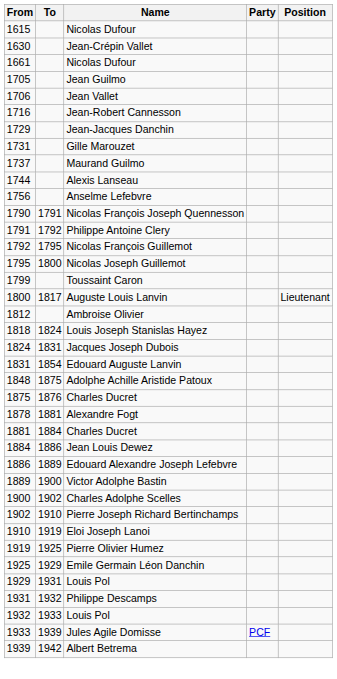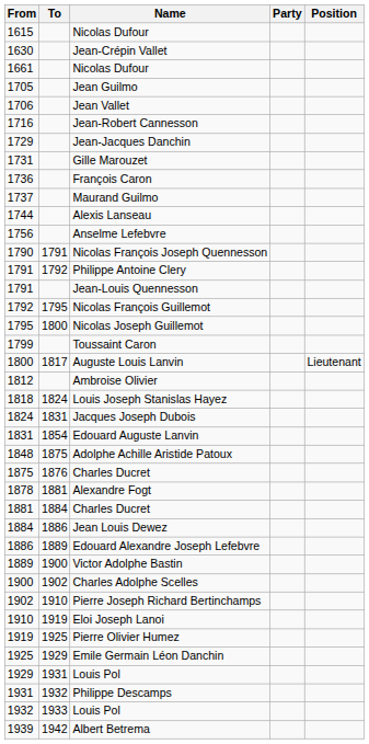+ row: 1736 | François Caron
+ row: 1791 | Jean-Louis Quennesson
- row: 1933 | 1939 | Jules Agile Domisse | PCF
